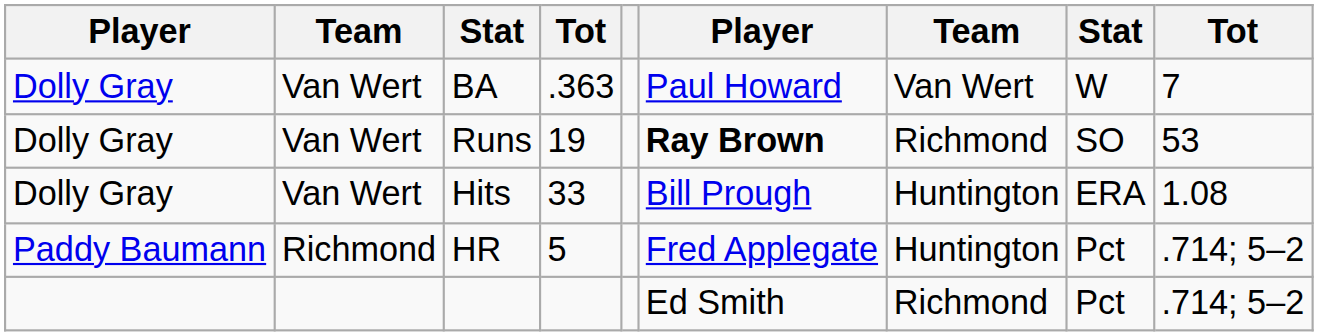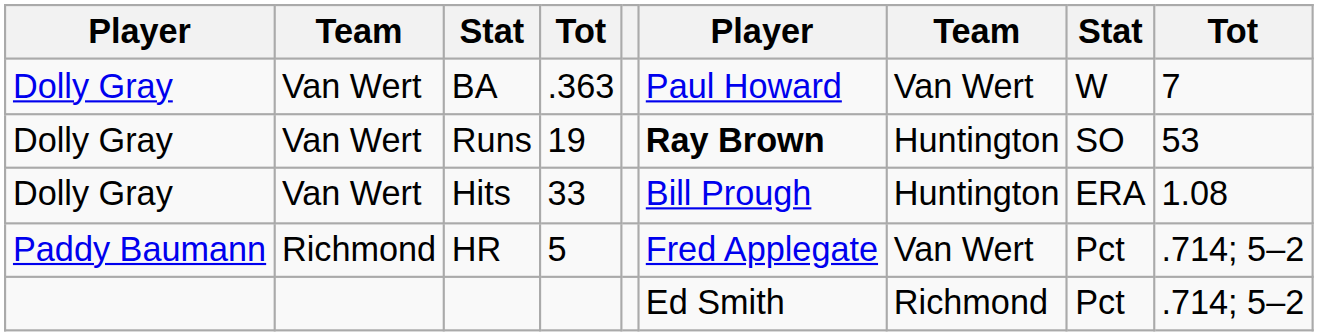Runs | column 7: Richmond -> Huntington
HR | column 7: Huntington -> Van Wert
